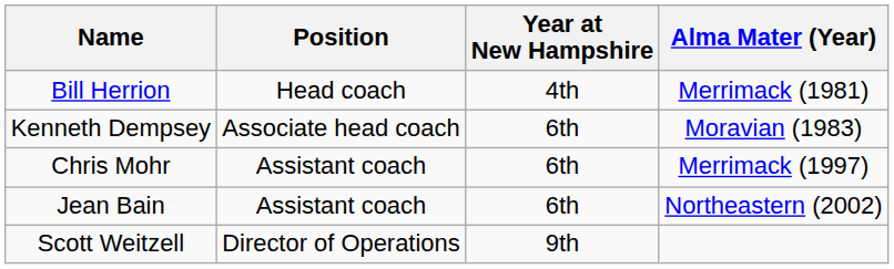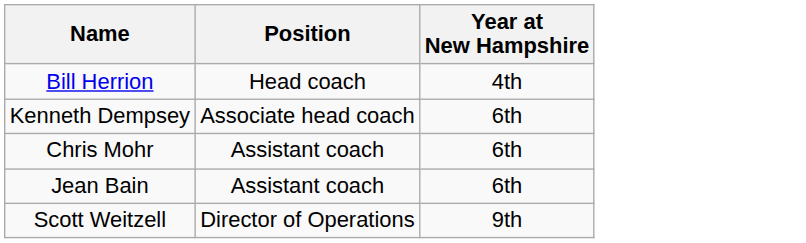- column: Alma Mater (Year) | Merrimack (1981) | Moravian (1983) | Merrimack (1997) | Northeastern (2002)
